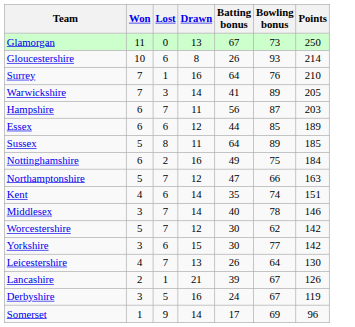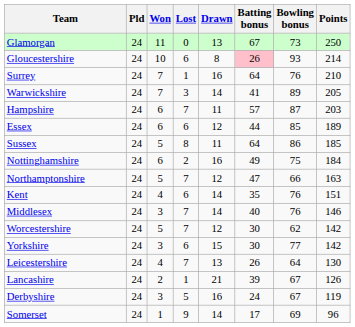+ column: Pld | 24 | 24 | 24 | 24 | 24 | 24 | 24 | 24 | 24 | 24 | 24 | 24 | 24 | 24 | 24 | 24 | 24
Gloucestershire | Batting bonus: no background -> pink background
Hampshire | Batting bonus: 56 -> 57
Sussex | Bowling bonus: 89 -> 86
Kent | Bowling bonus: 74 -> 76
Middlesex | Bowling bonus: 78 -> 76
